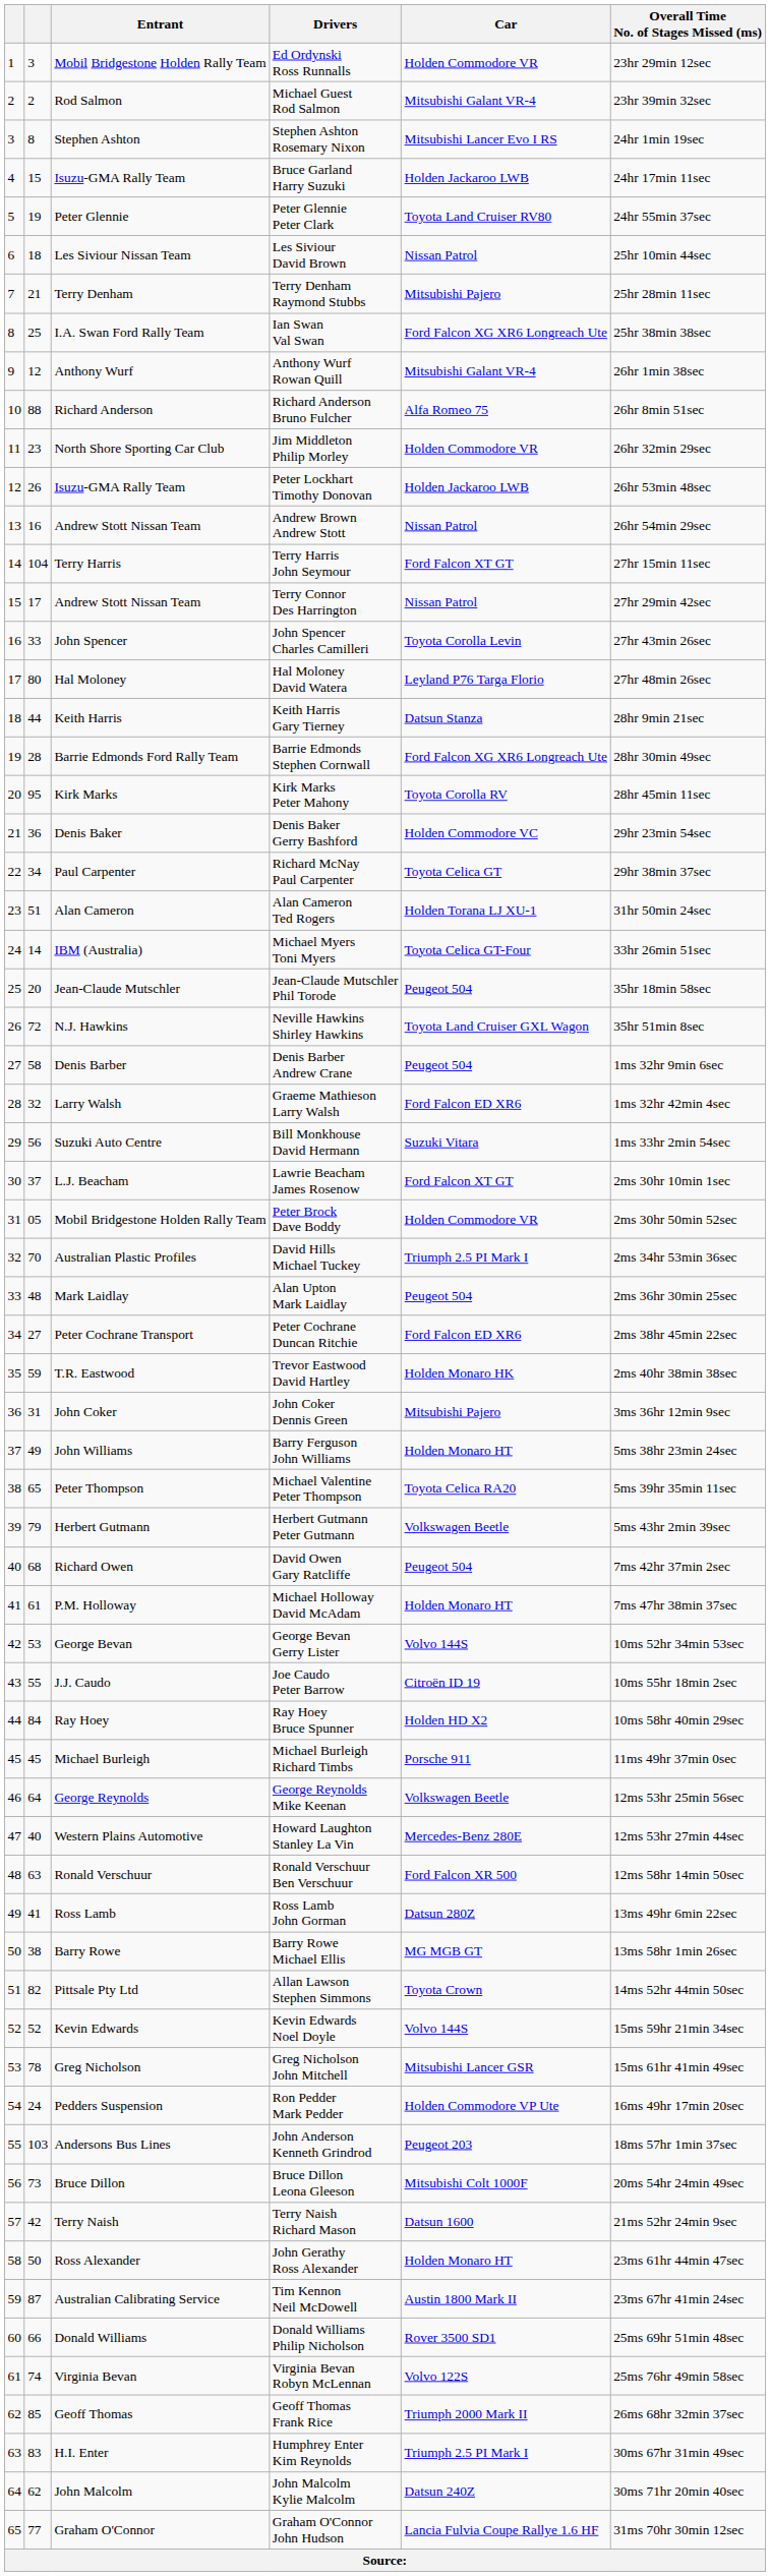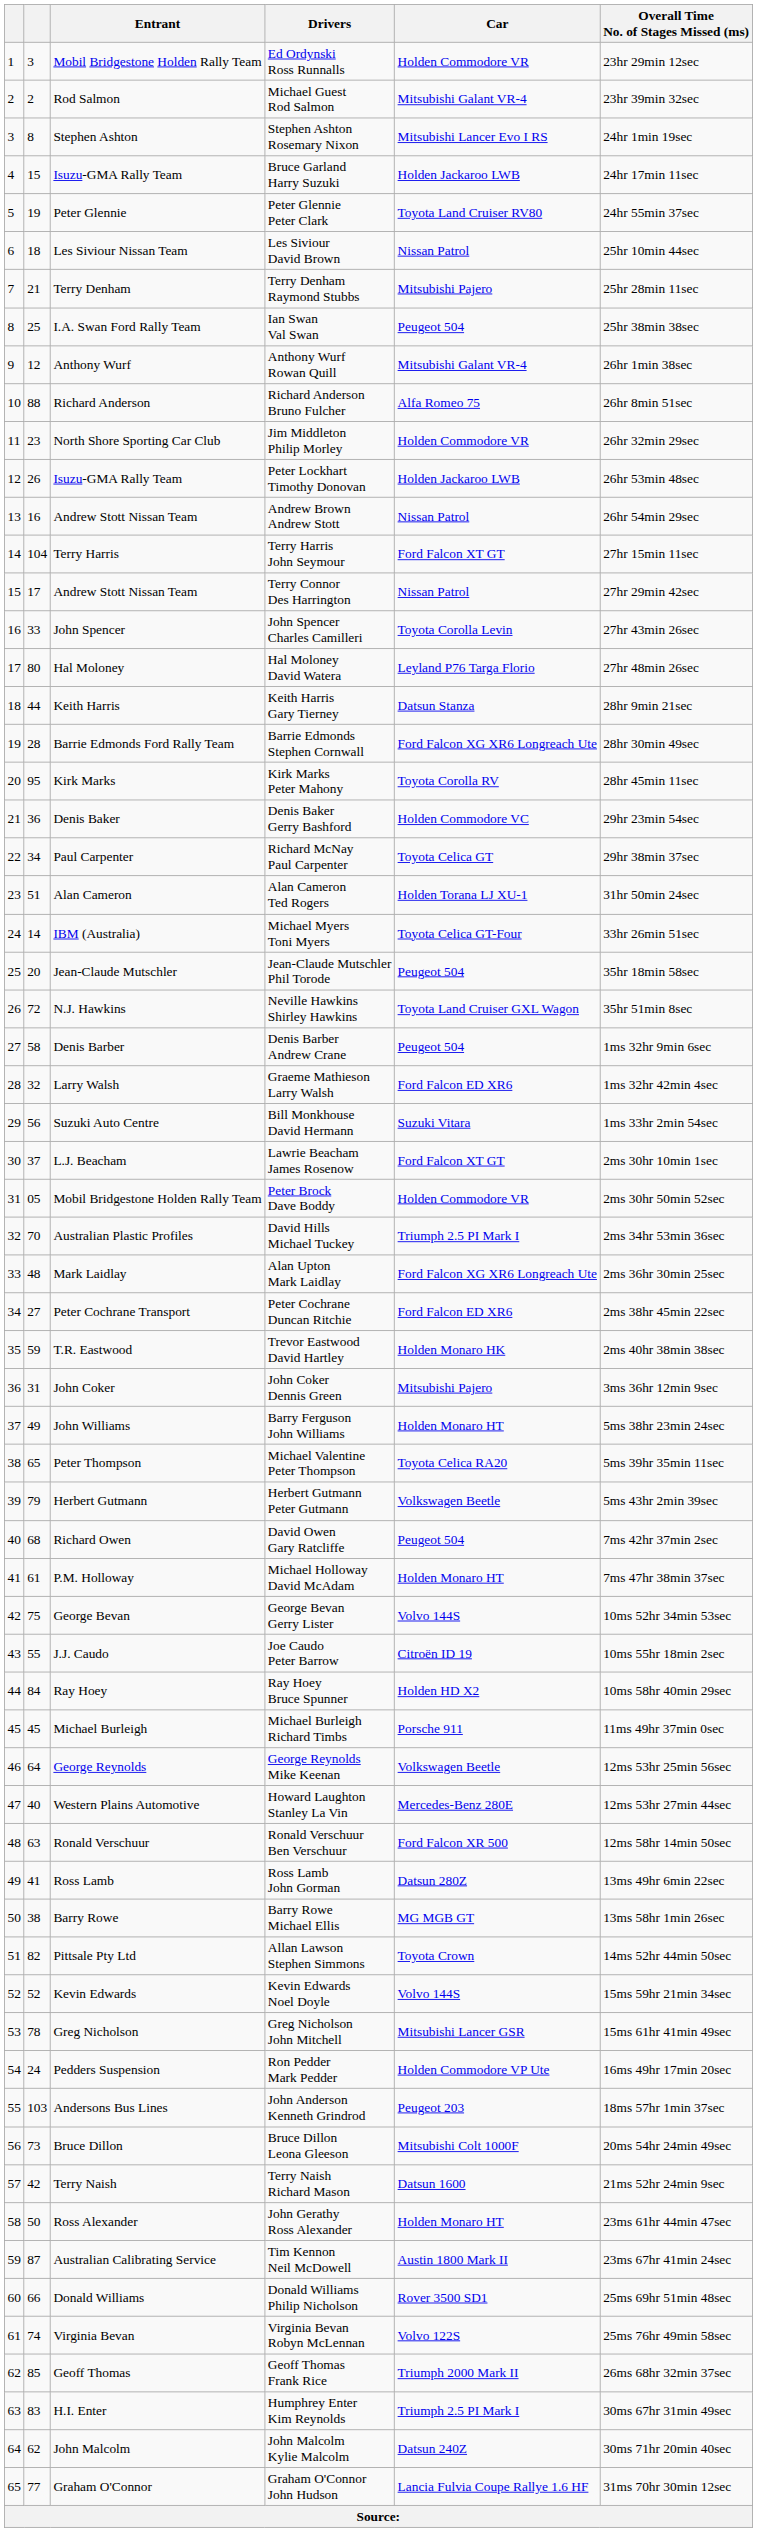Ian Swan Val Swan | Car: Ford Falcon XG XR6 Longreach Ute -> Peugeot 504
Alan Upton Mark Laidlay | Car: Peugeot 504 -> Ford Falcon XG XR6 Longreach Ute
George Bevan Gerry Lister | column 2: 53 -> 75
